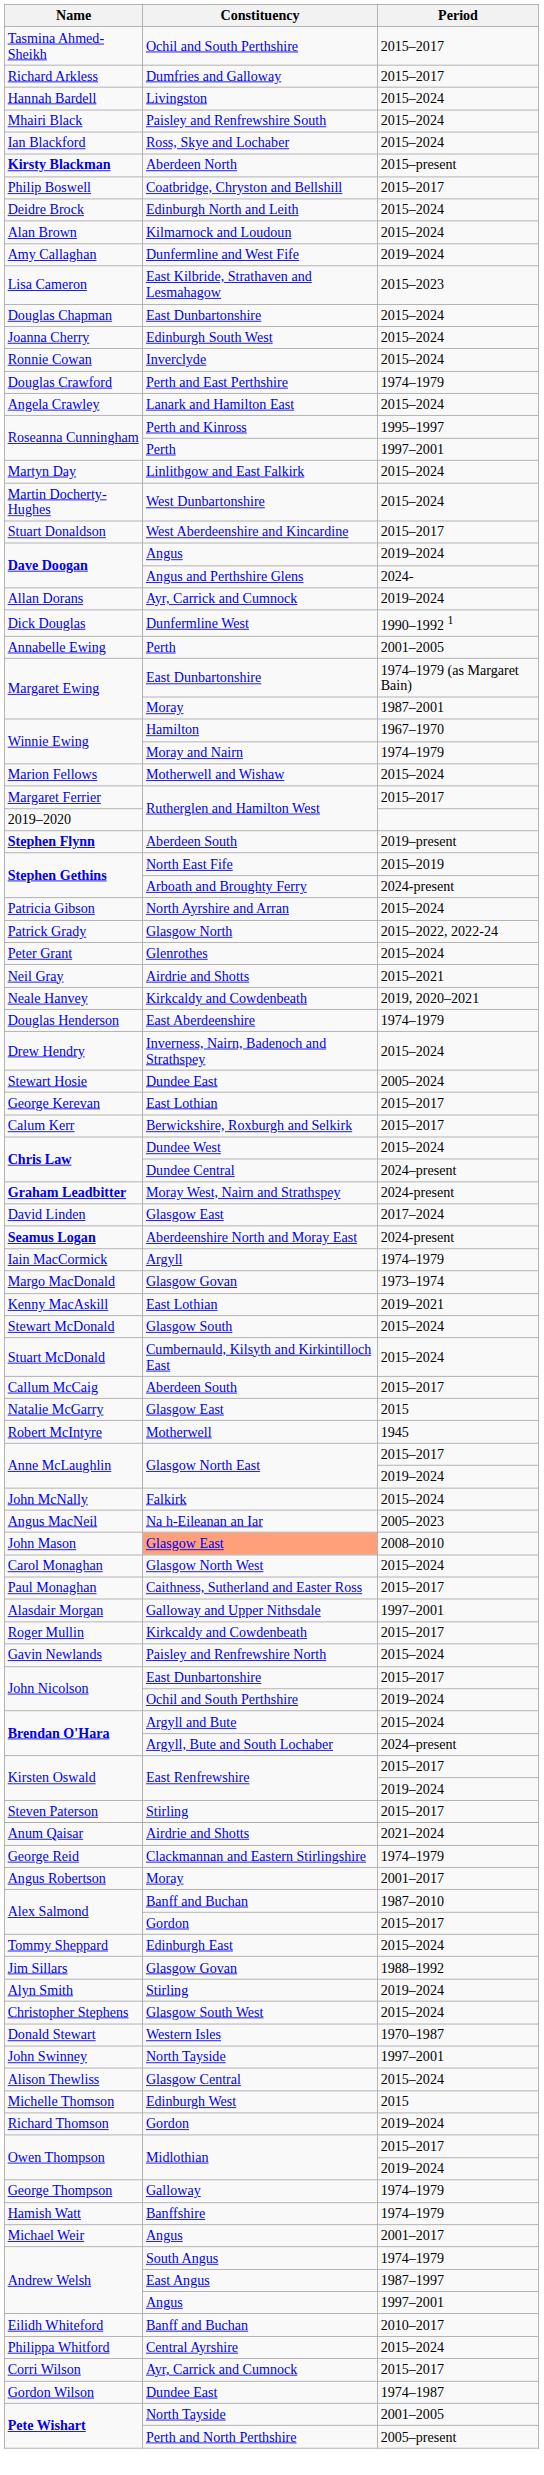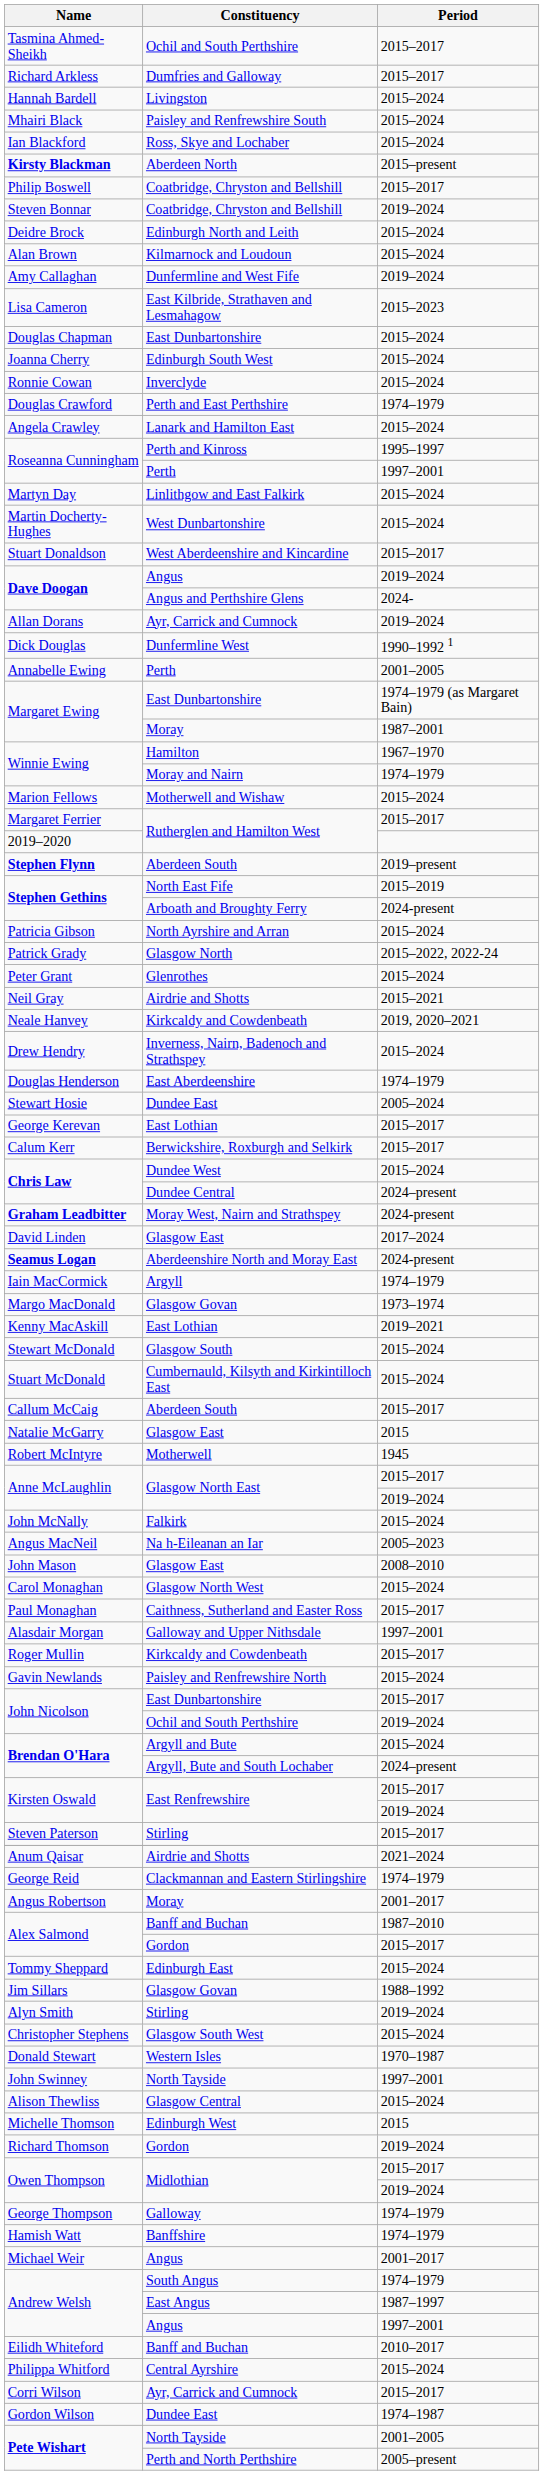+ row: Steven Bonnar | Coatbridge, Chryston and Bellshill | 2019–2024
rows swapped: Douglas Henderson <-> Drew Hendry
John Mason | Constituency: lightsalmon background -> no background
